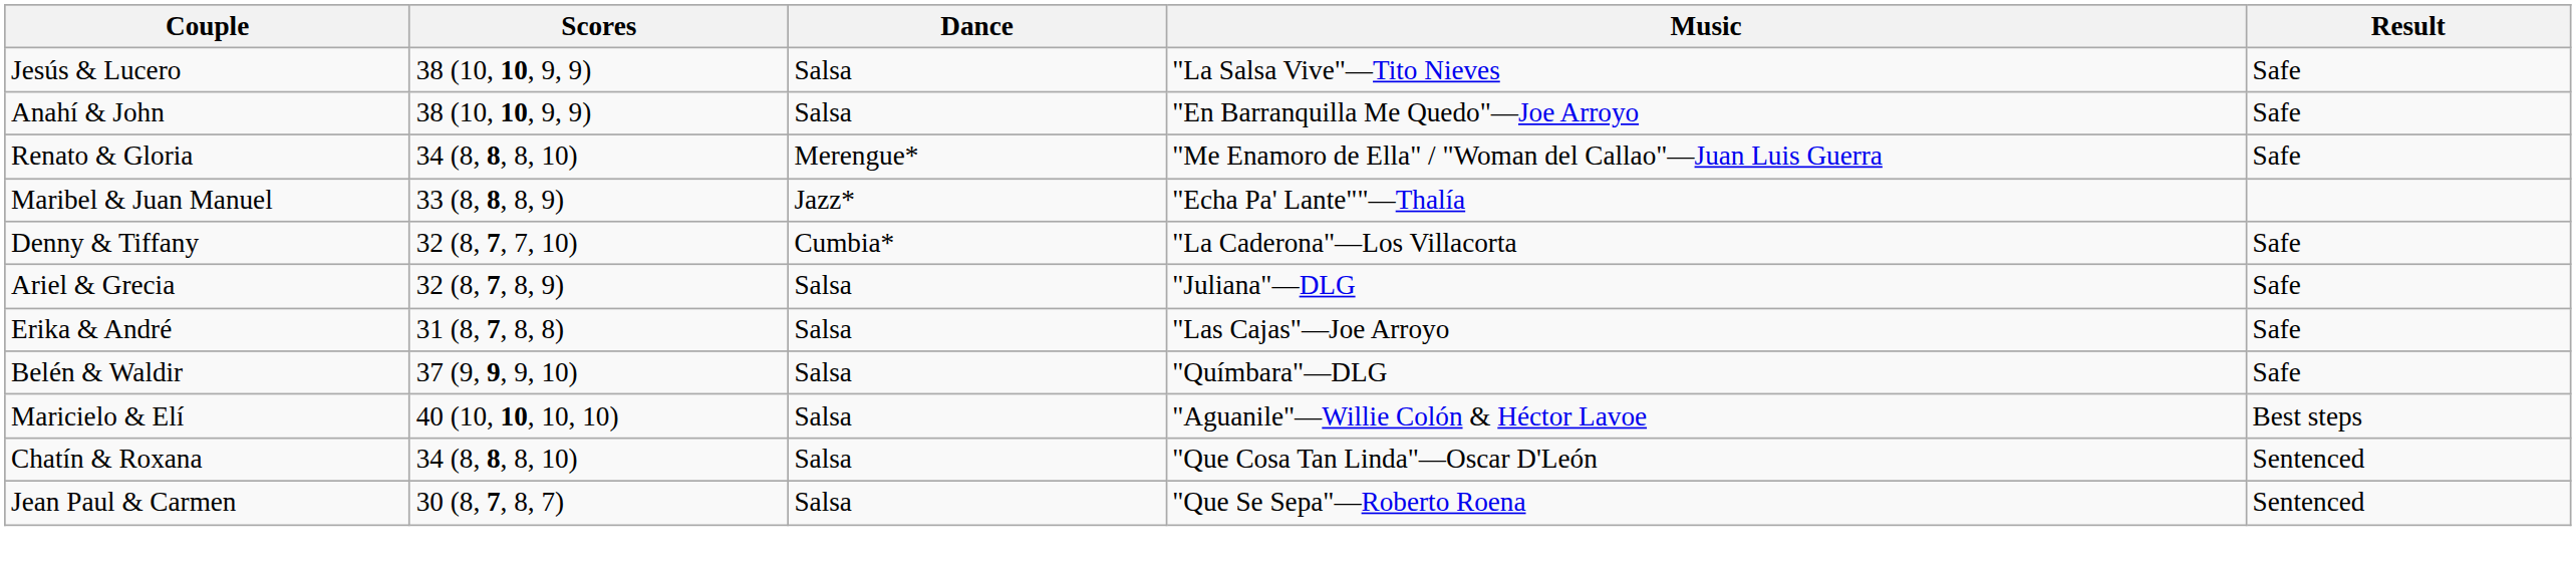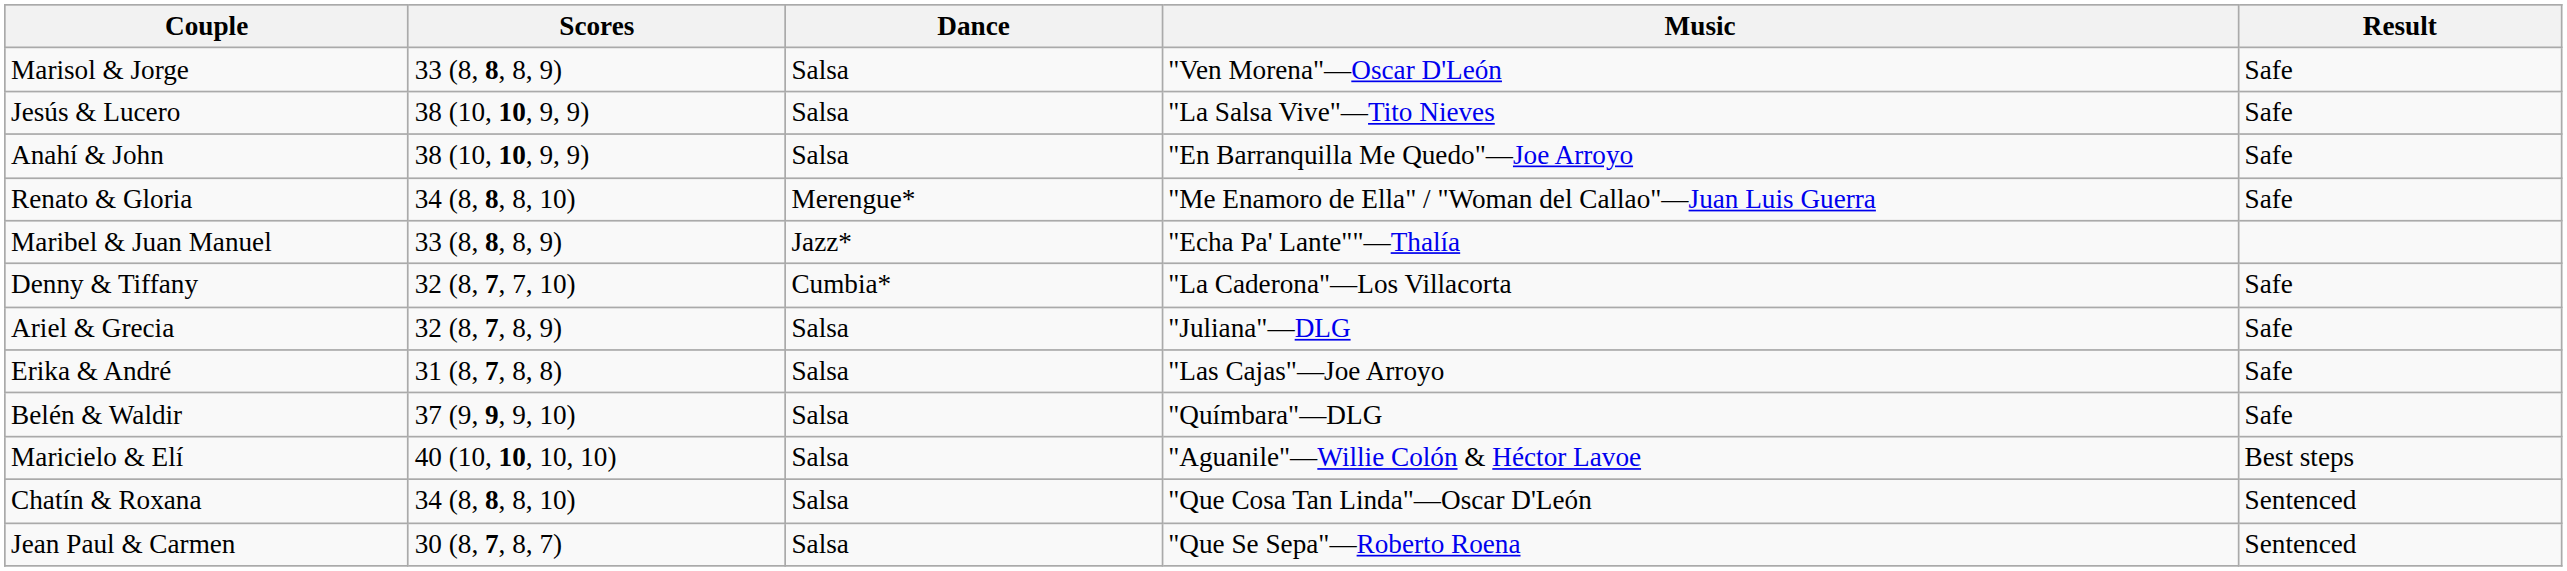+ row: Marisol & Jorge | 33 (8, 8, 8, 9) | Salsa | "Ven Morena"—Oscar D'León | Safe
